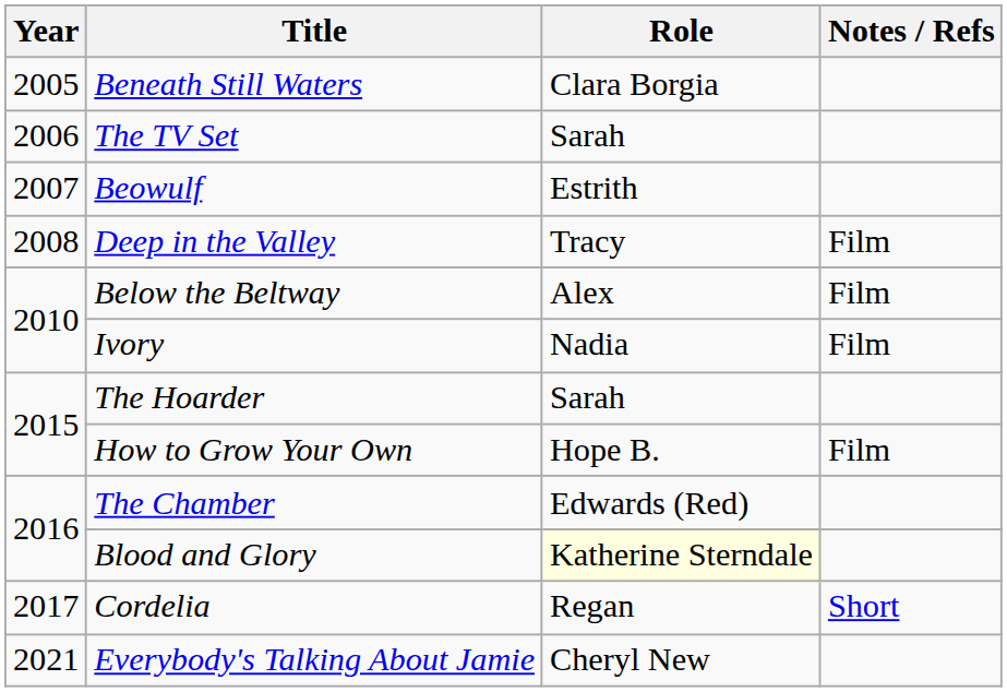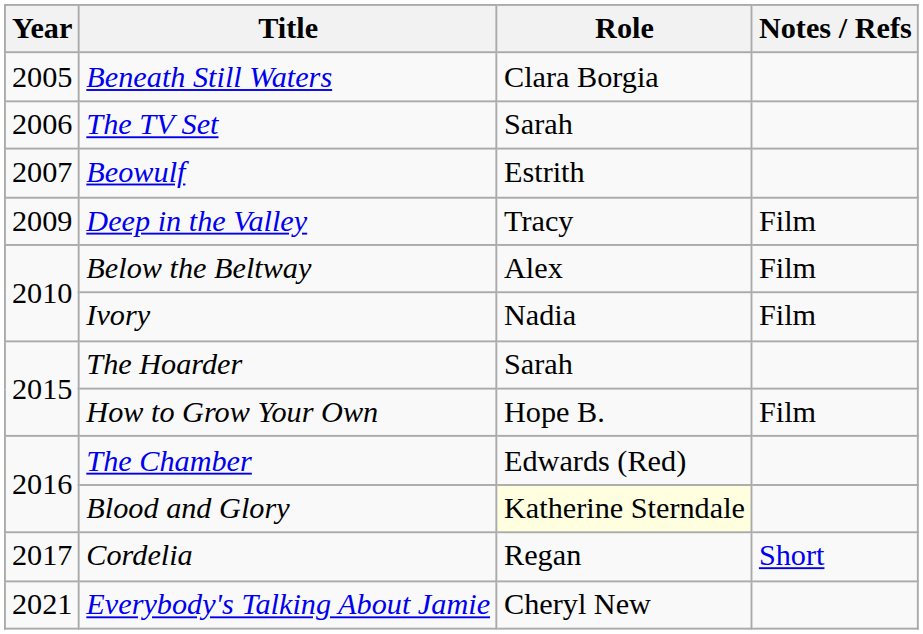Deep in the Valley | Year: 2008 -> 2009
